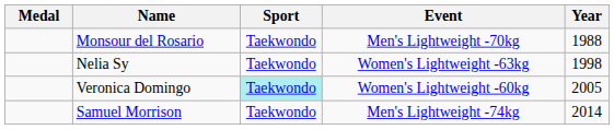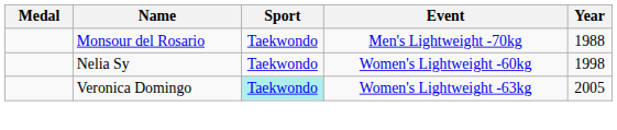Nelia Sy | Event: Women's Lightweight -63kg -> Women's Lightweight -60kg
Veronica Domingo | Event: Women's Lightweight -60kg -> Women's Lightweight -63kg
- row: Samuel Morrison | Taekwondo | Men's Lightweight -74kg | 2014
